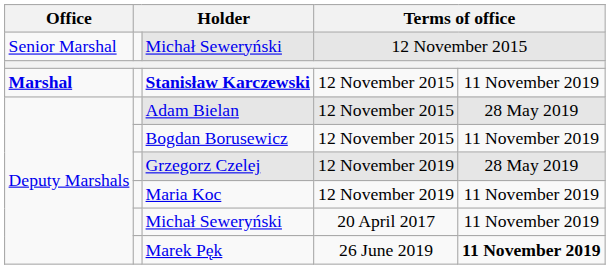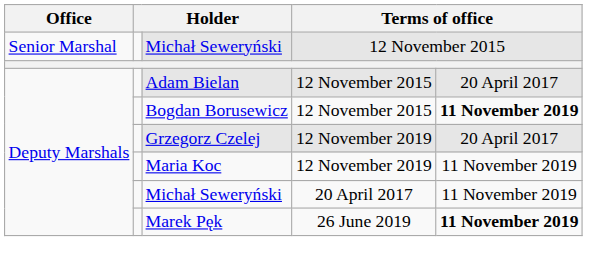- row: Marshal | Stanisław Karczewski | 12 November 2015 | 11 November 2019
Adam Bielan | column 5: 28 May 2019 -> 20 April 2017
Bogdan Borusewicz | column 5: normal -> bold
Grzegorz Czelej | column 5: 28 May 2019 -> 20 April 2017
